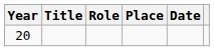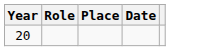- column: Title
